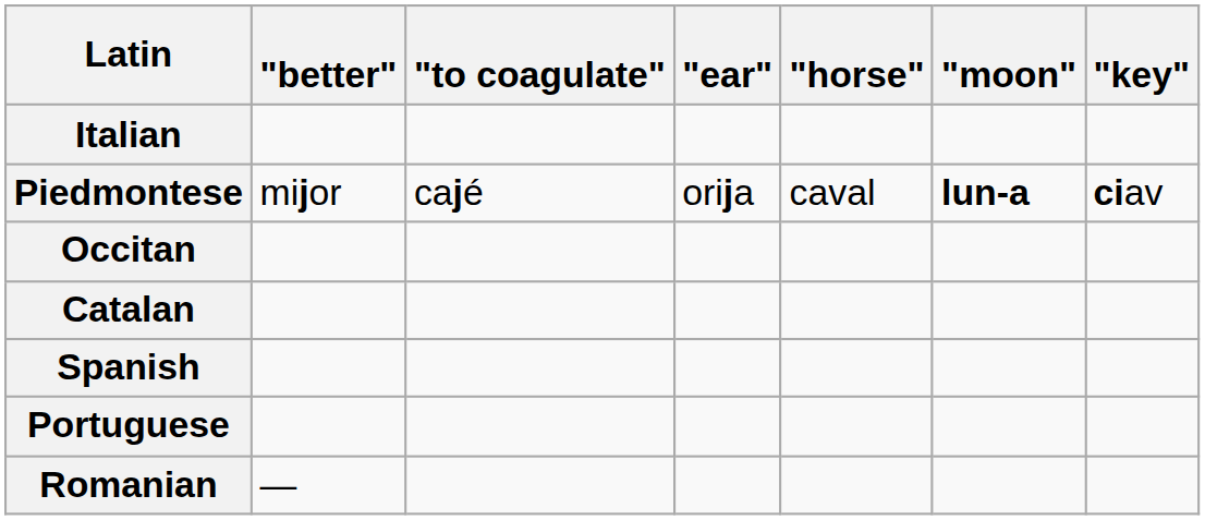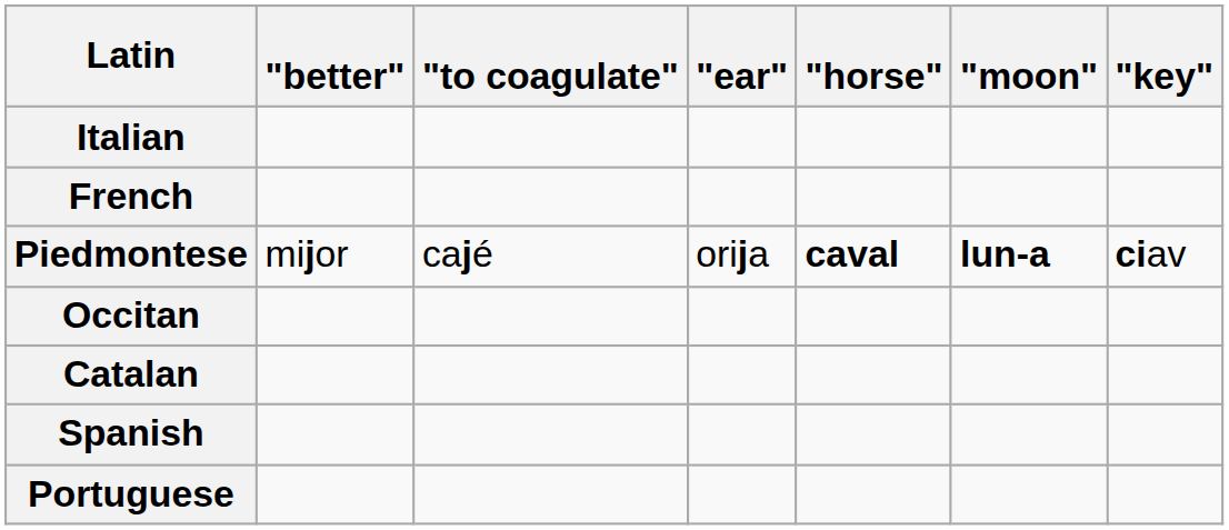+ row: French
Piedmontese | "horse": normal -> bold
- row: Romanian | —
